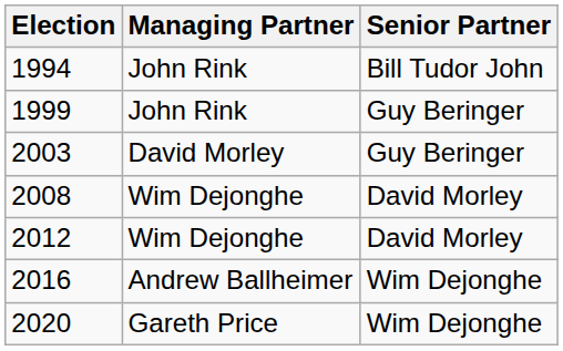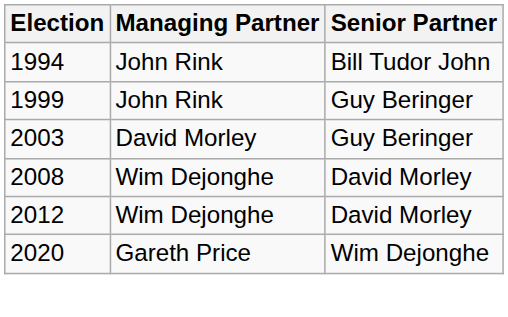- row: 2016 | Andrew Ballheimer | Wim Dejonghe
